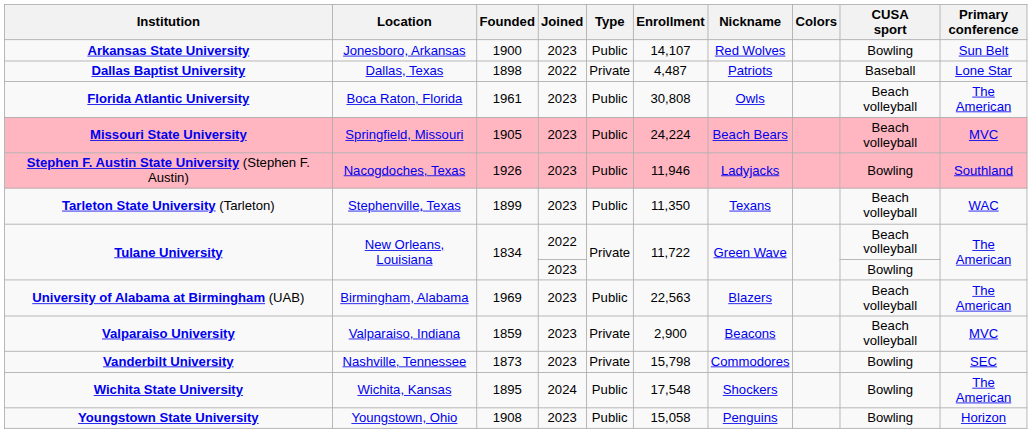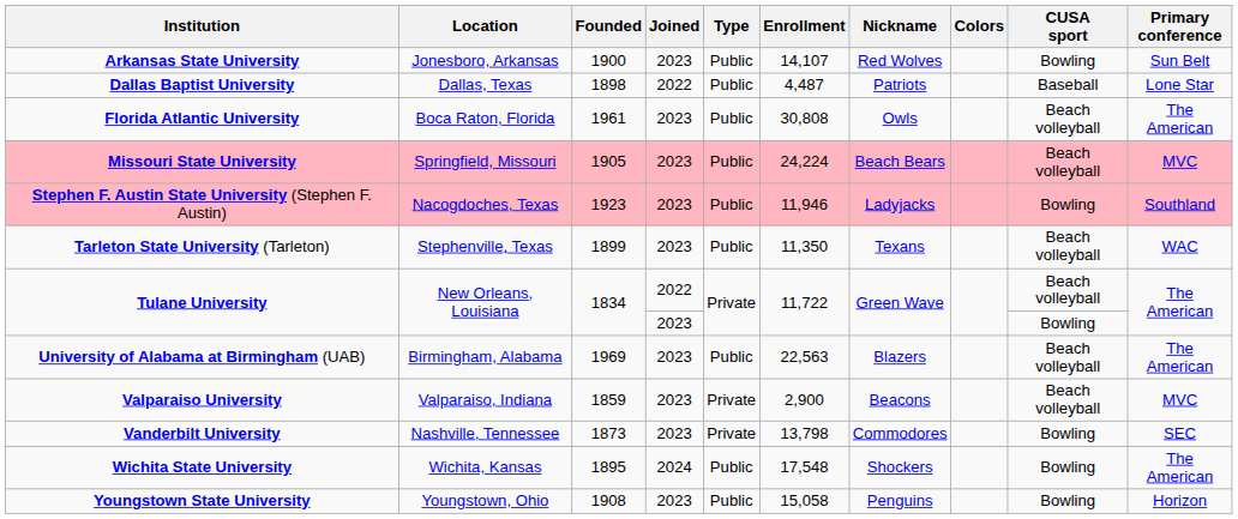Dallas Baptist University | Type: Private -> Public
Stephen F. Austin State University (Stephen F. Austin) | Founded: 1926 -> 1923
Vanderbilt University | Enrollment: 15,798 -> 13,798
